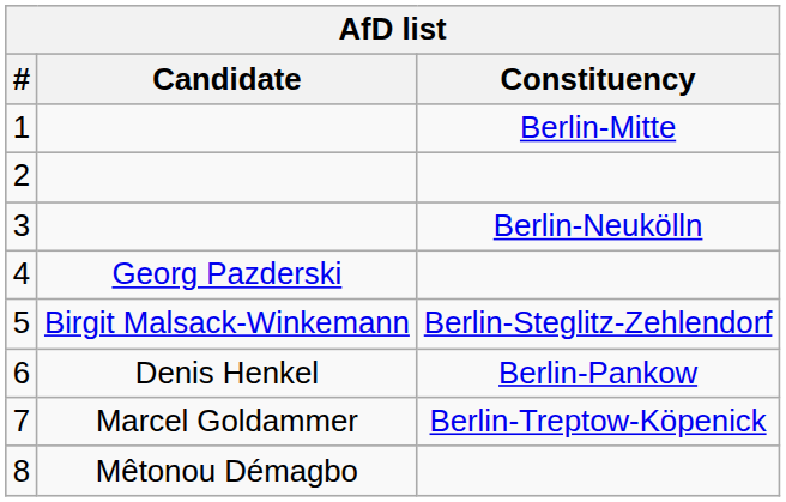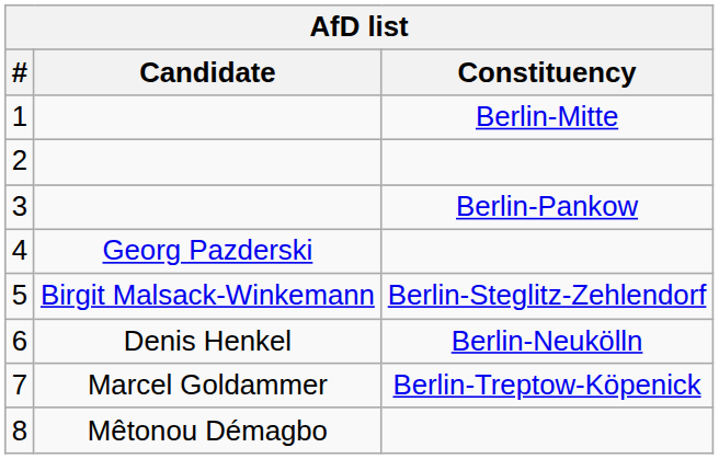3 | Constituency: Berlin-Neukölln -> Berlin-Pankow
6 | Constituency: Berlin-Pankow -> Berlin-Neukölln
